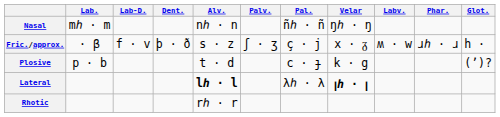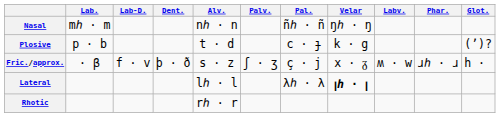rows swapped: Plosive <-> Fric./approx.
Lateral | Alv.: bold -> normal
